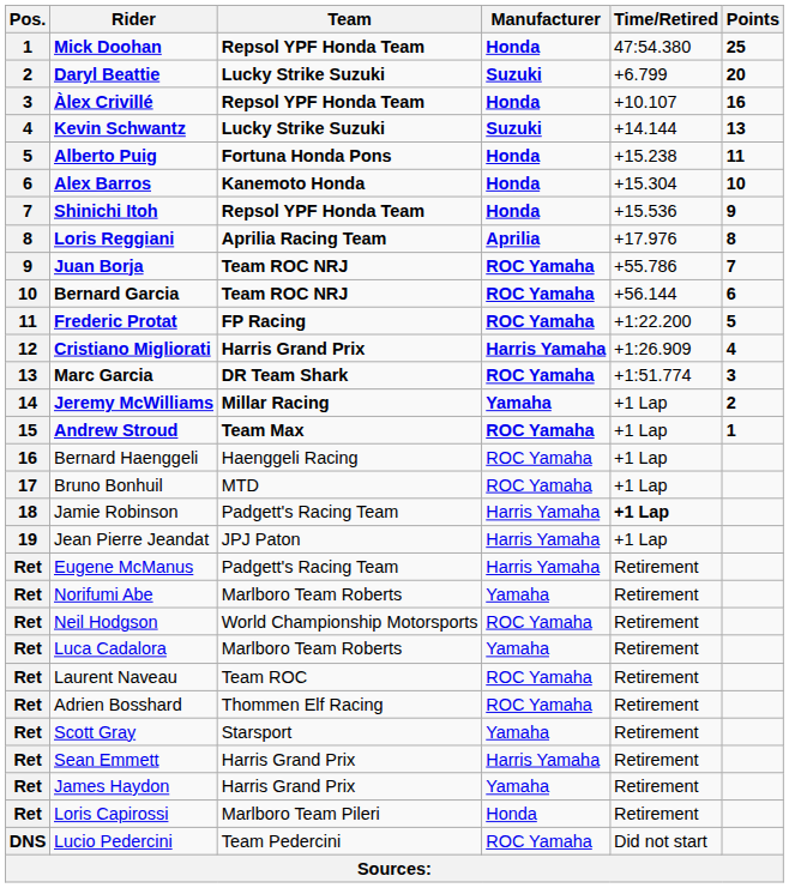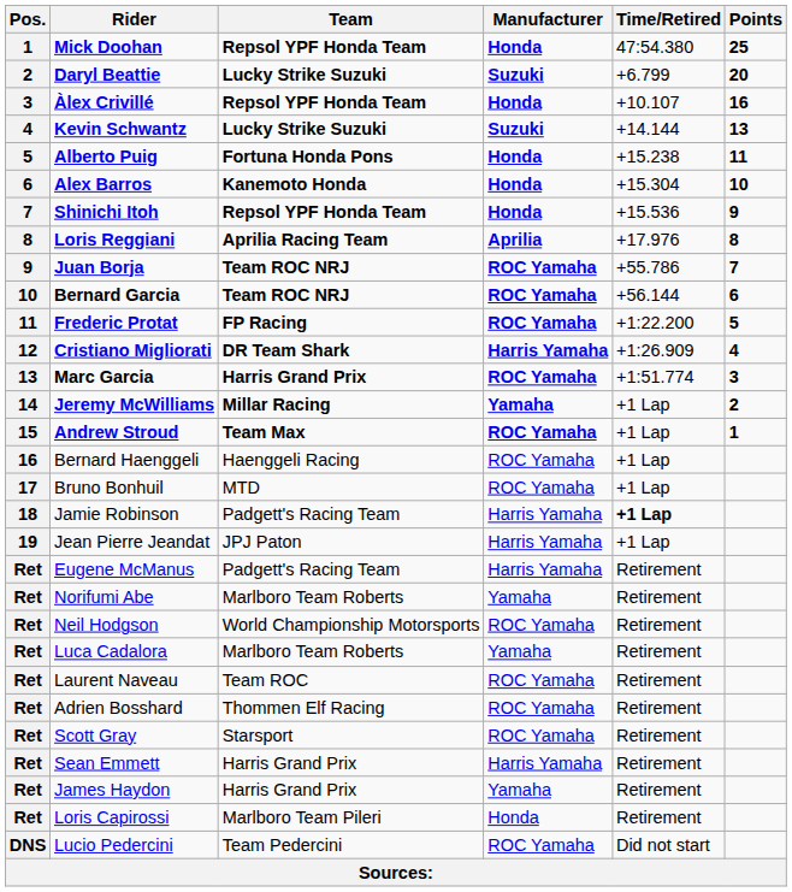Cristiano Migliorati | Team: Harris Grand Prix -> DR Team Shark
Marc Garcia | Team: DR Team Shark -> Harris Grand Prix
Scott Gray | Manufacturer: Yamaha -> ROC Yamaha
